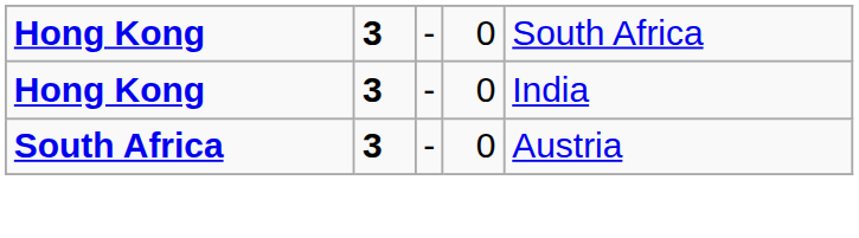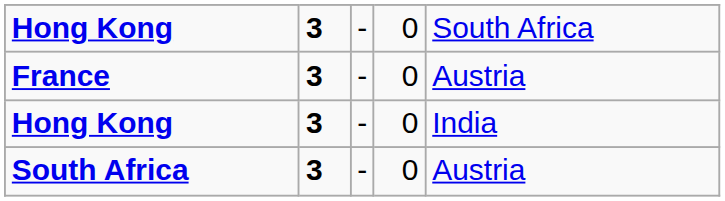+ row: France | 3 | - | 0 | Austria
